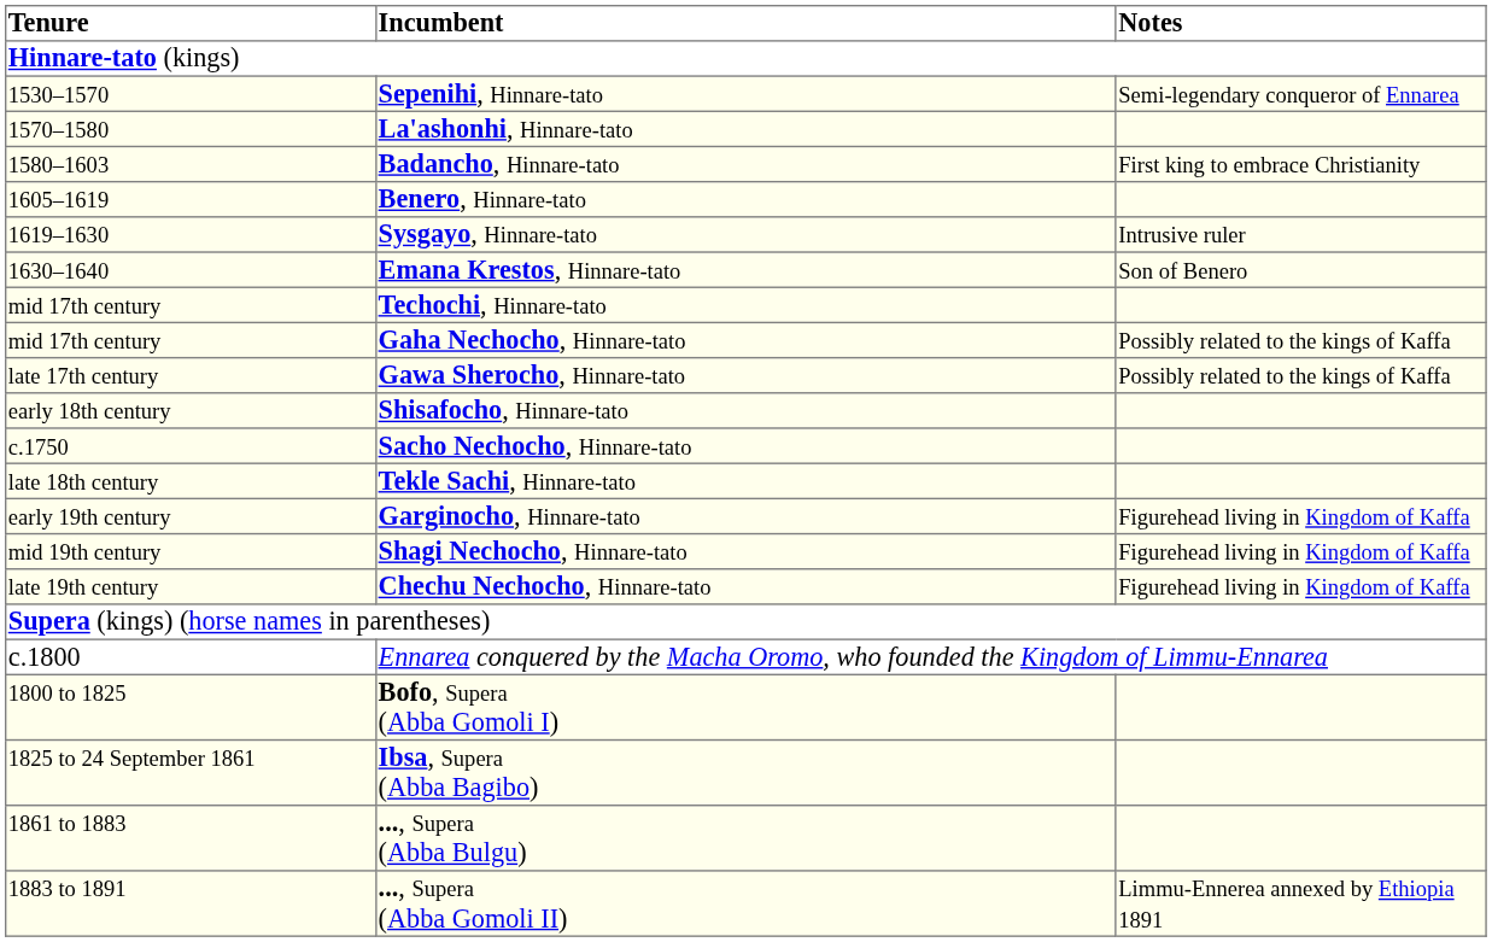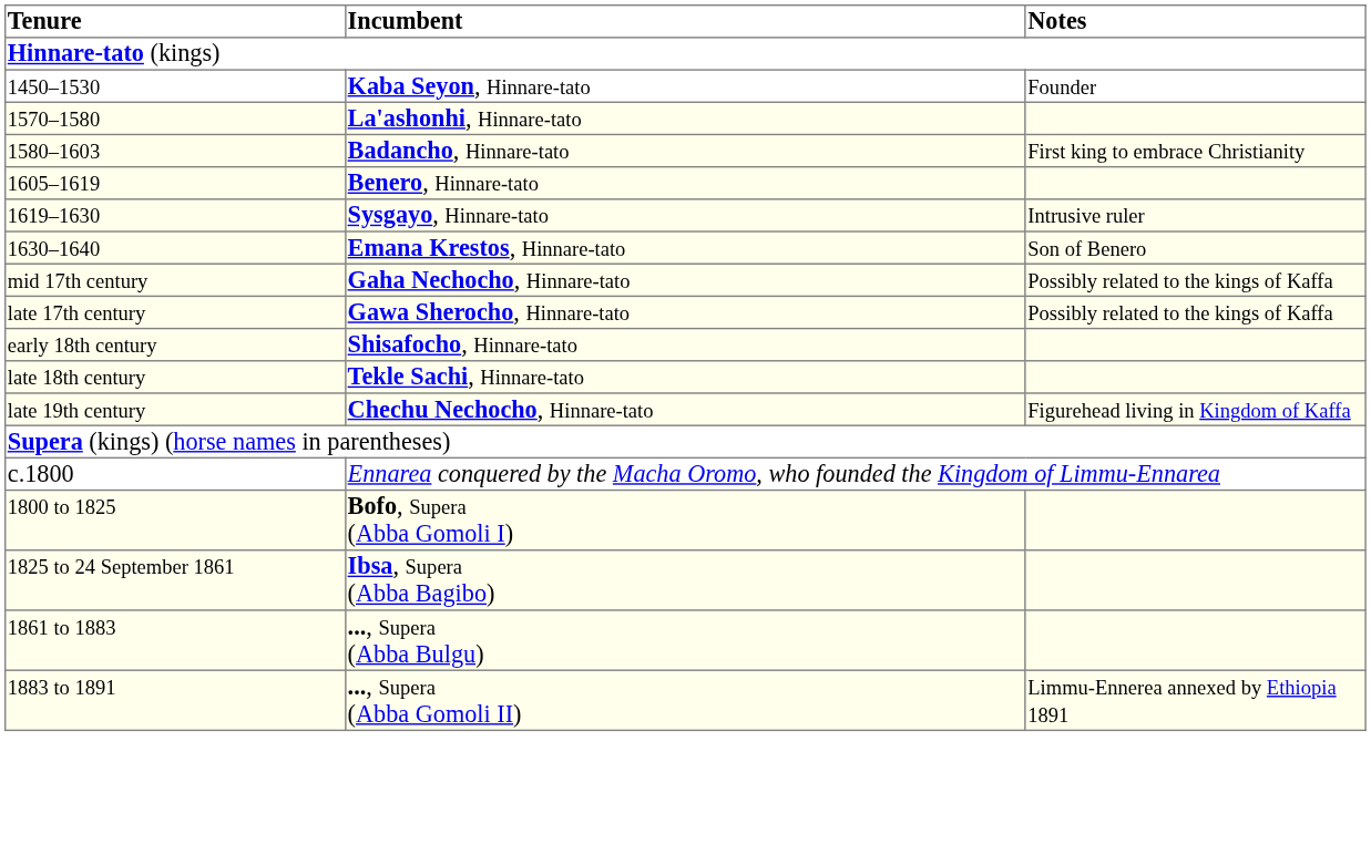+ row: 1450–1530 | Kaba Seyon, Hinnare-tato | Founder
- row: 1530–1570 | Sepenihi, Hinnare-tato | Semi-legendary conqueror of Ennarea
- row: mid 17th century | Techochi, Hinnare-tato
- row: c.1750 | Sacho Nechocho, Hinnare-tato
- row: early 19th century | Garginocho, Hinnare-tato | Figurehead living in Kingdom of Kaffa
- row: mid 19th century | Shagi Nechocho, Hinnare-tato | Figurehead living in Kingdom of Kaffa
